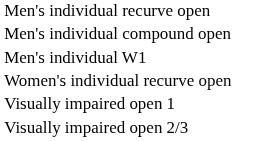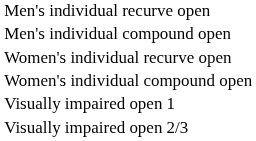- row: Men's individual W1
+ row: Women's individual compound open
